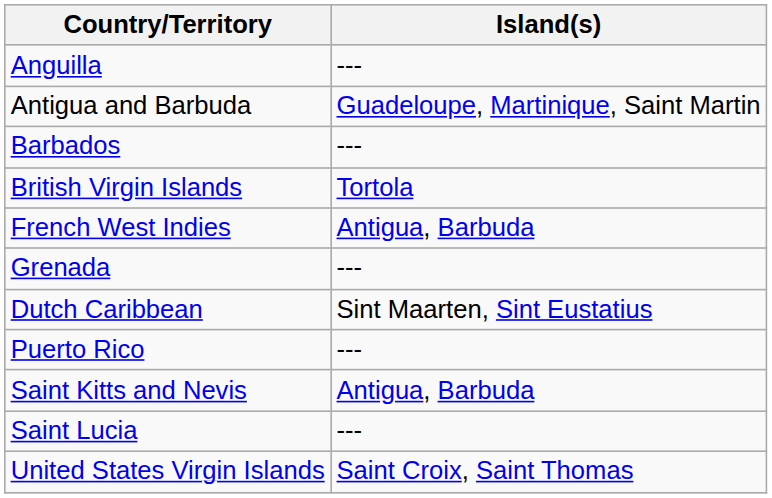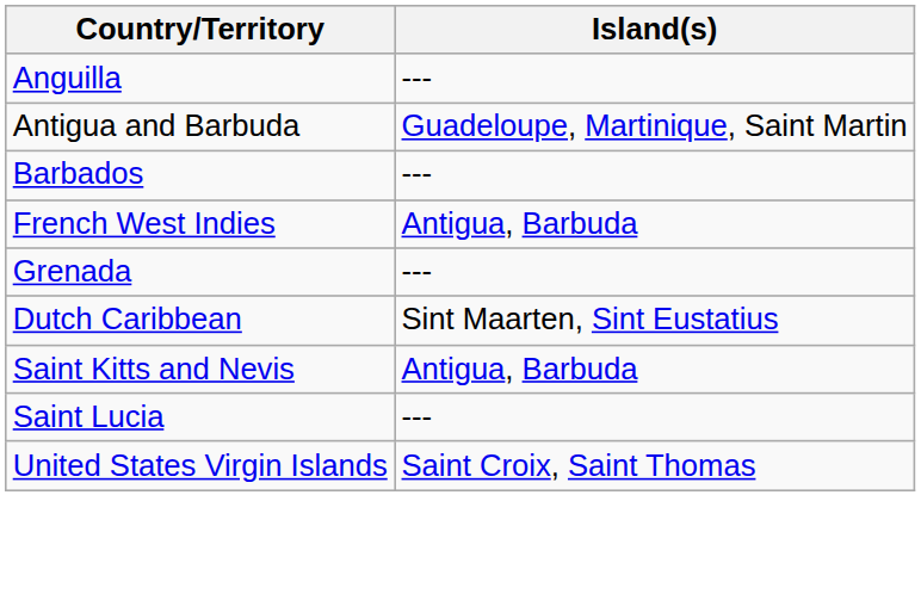- row: British Virgin Islands | Tortola
- row: Puerto Rico | ---
